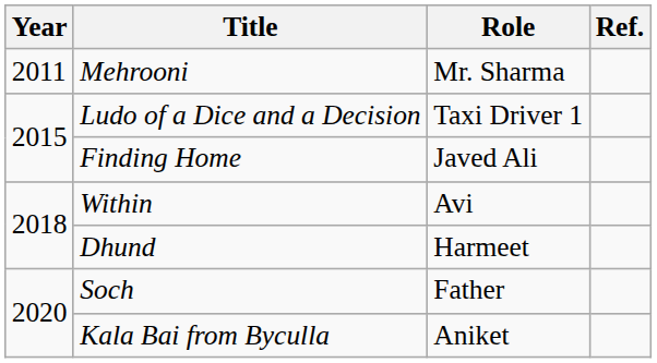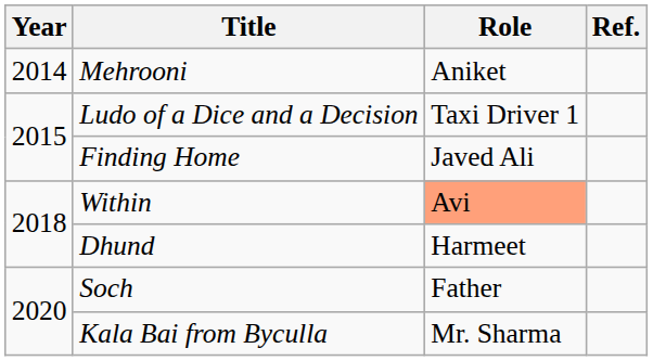Mehrooni | Year: 2011 -> 2014
Mehrooni | Role: Mr. Sharma -> Aniket
Within | Role: no background -> lightsalmon background
Kala Bai from Byculla | Role: Aniket -> Mr. Sharma
